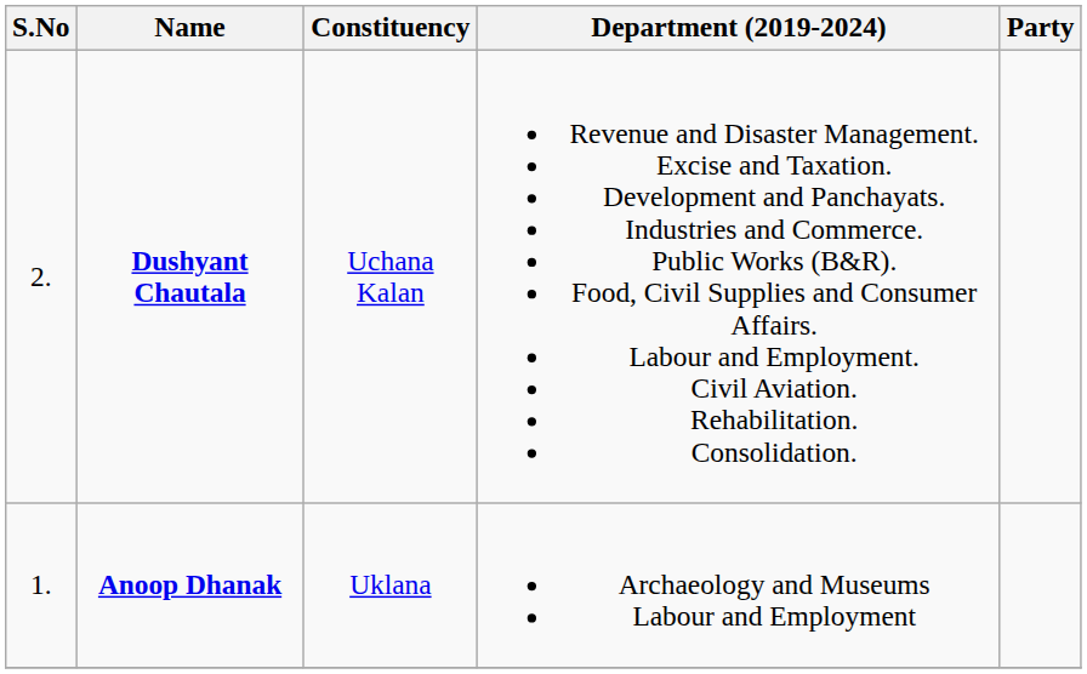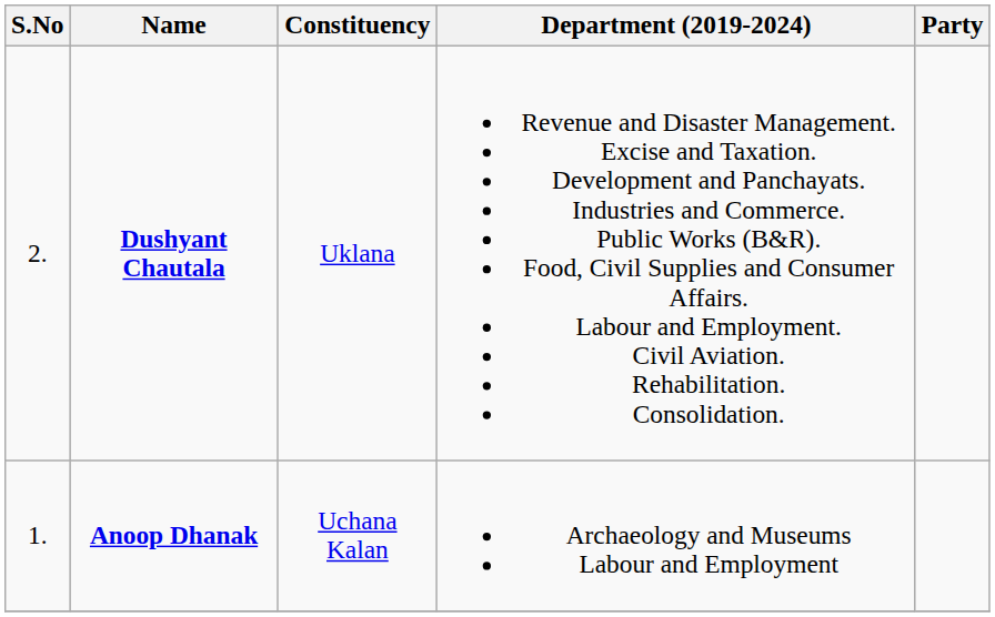Dushyant Chautala | Constituency: Uchana Kalan -> Uklana
Anoop Dhanak | Constituency: Uklana -> Uchana Kalan
